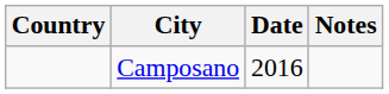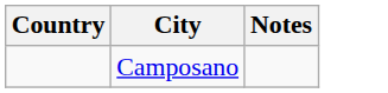- column: Date | 2016
